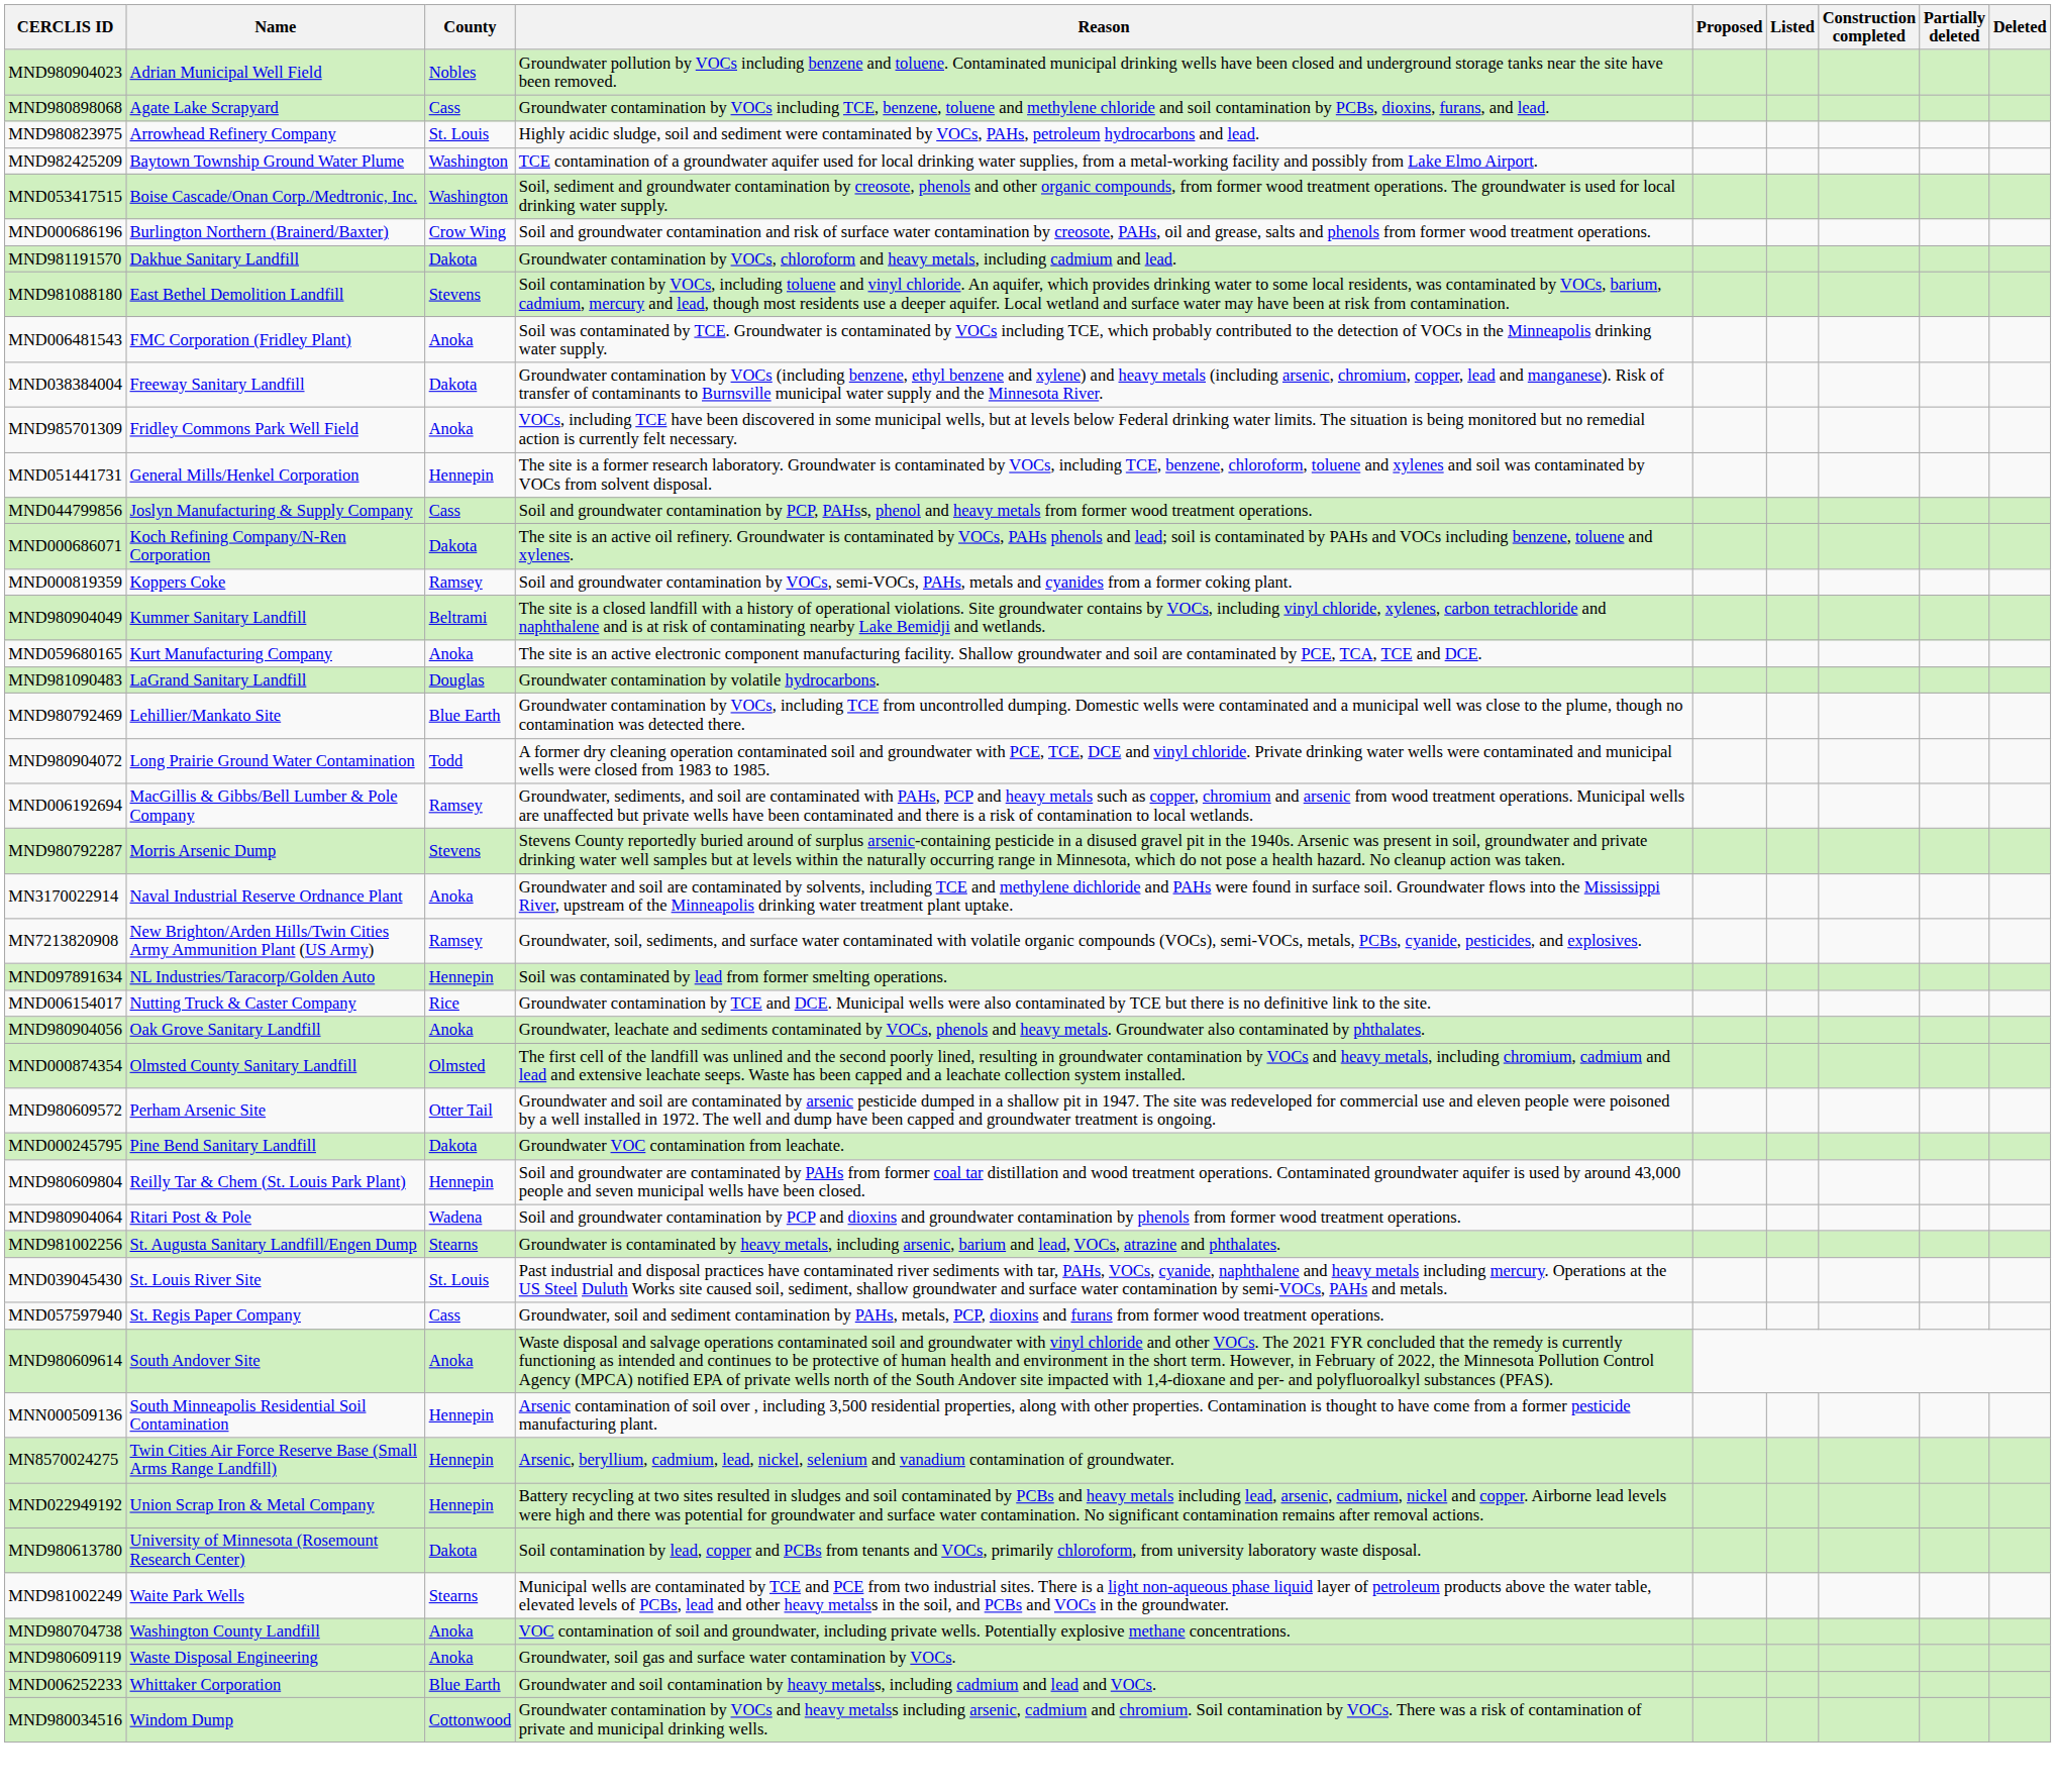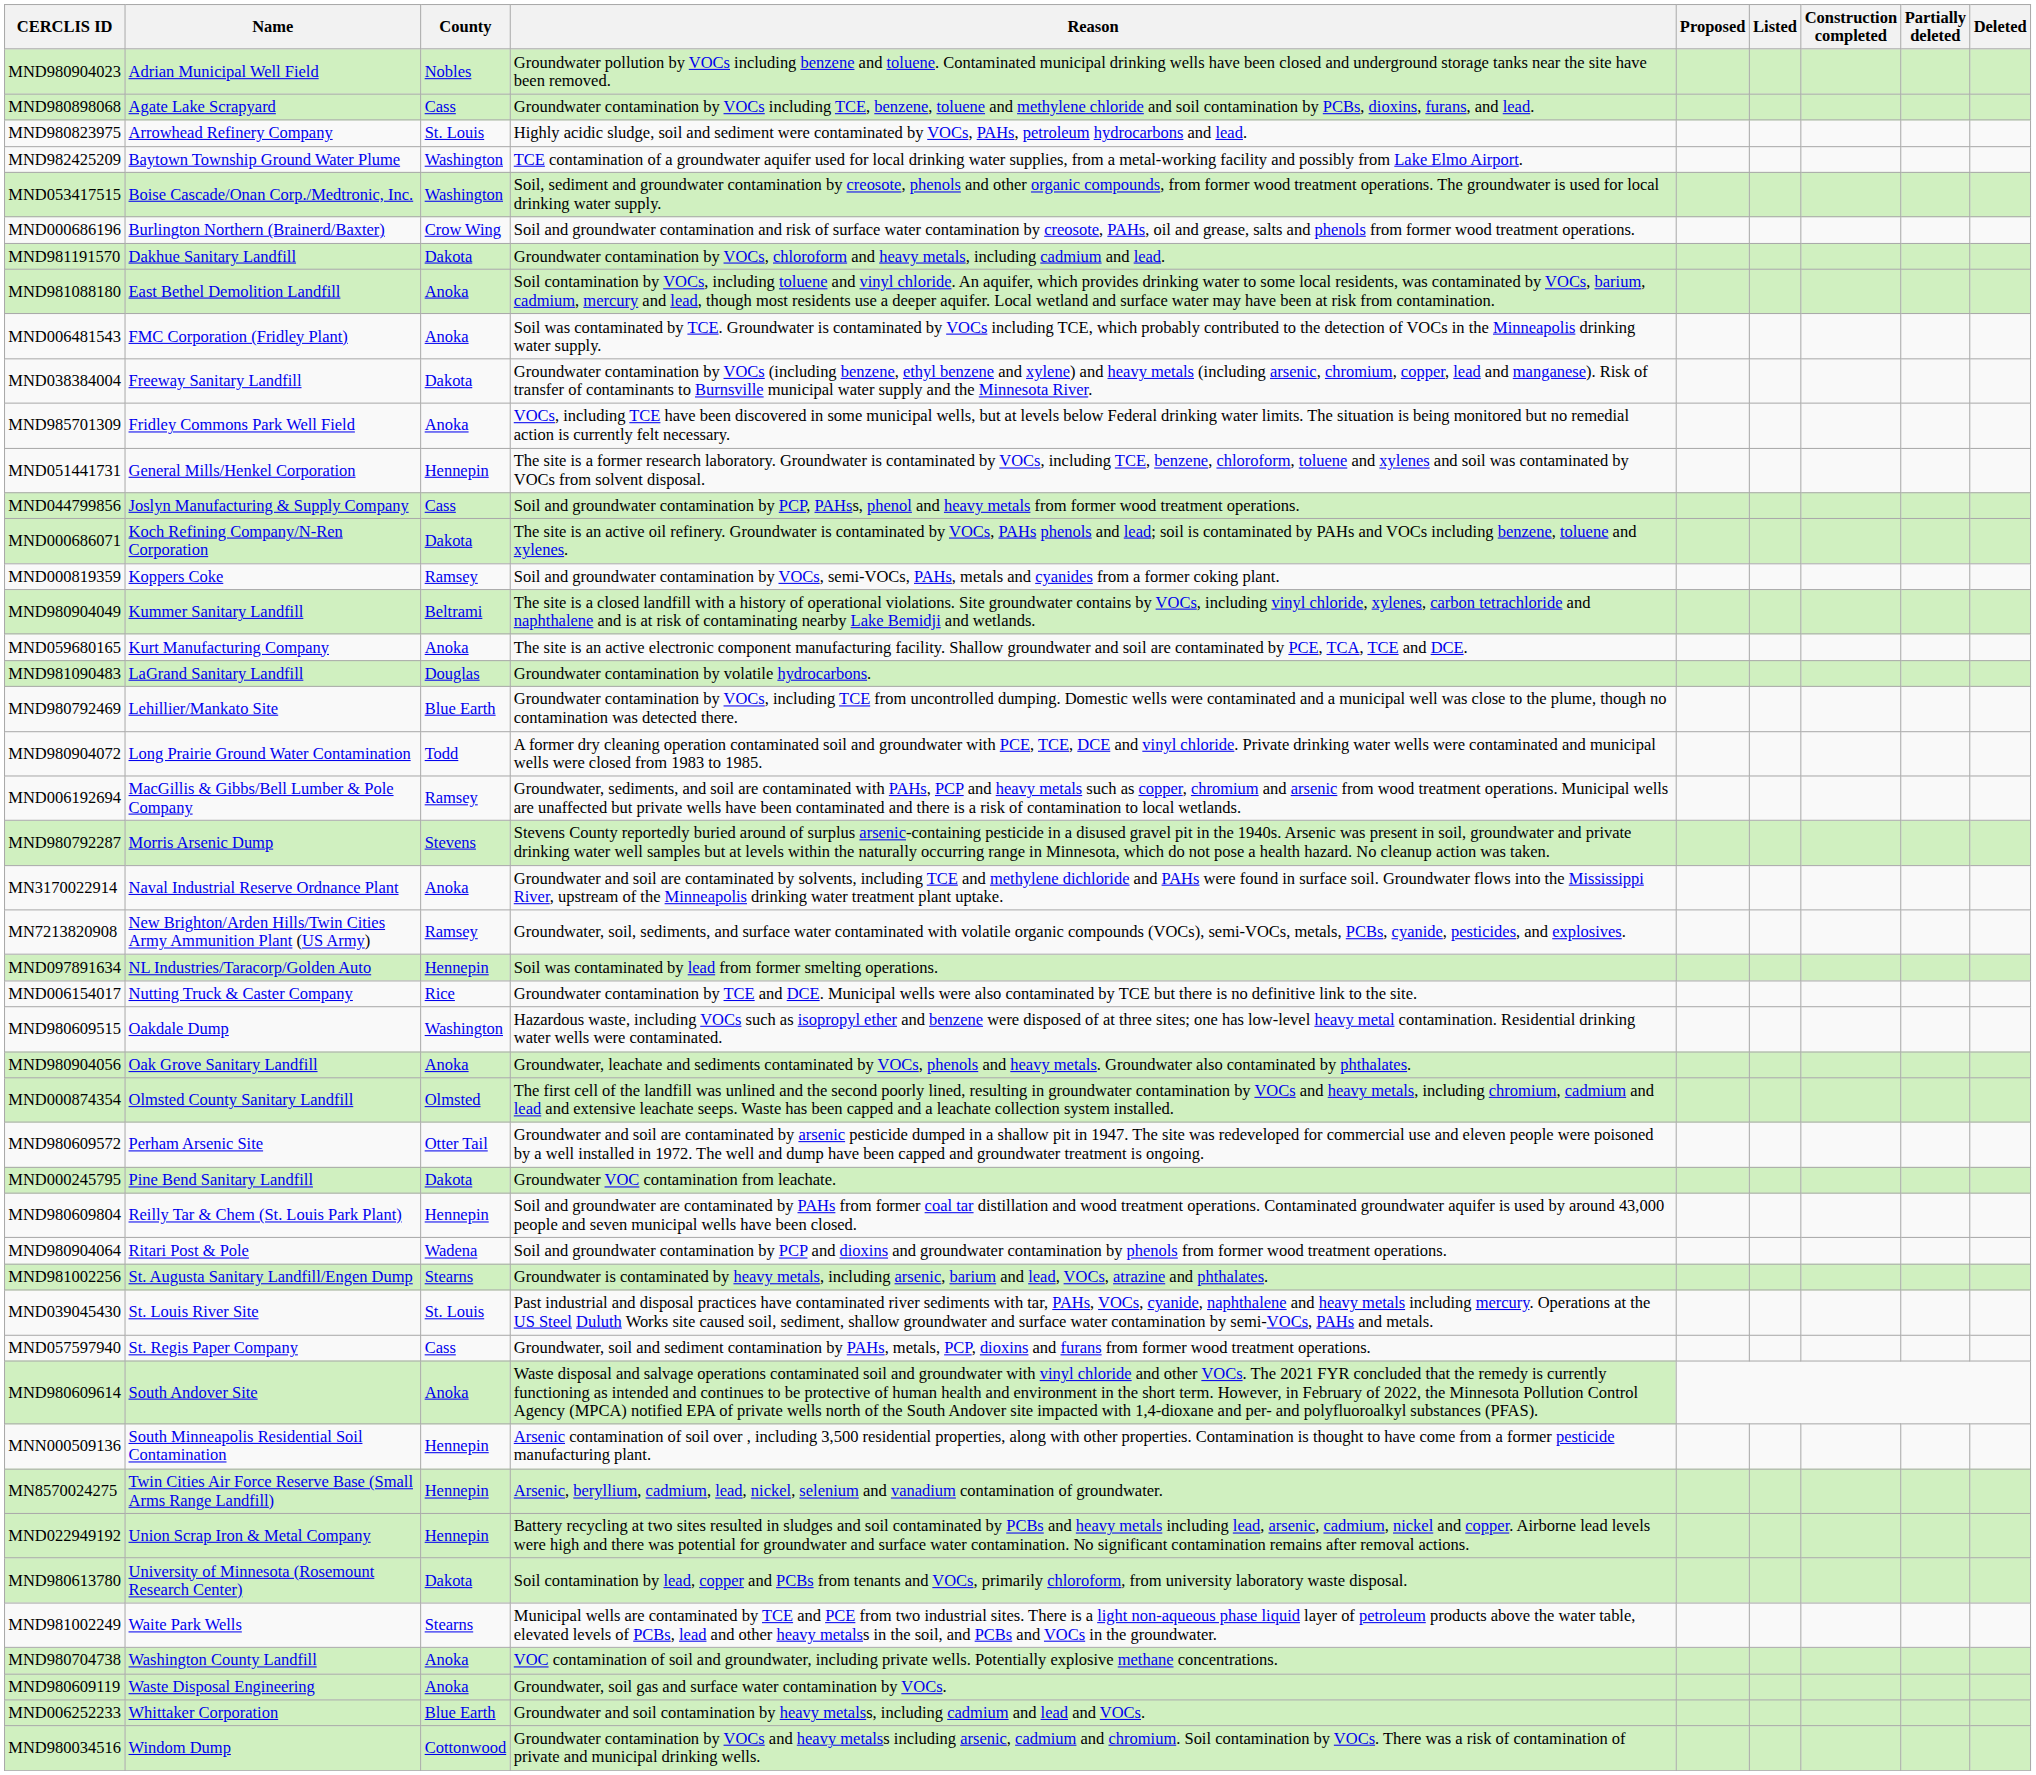MND981088180 | County: Stevens -> Anoka
+ row: MND980609515 | Oakdale Dump | Washington | Hazardous waste, including VOCs such as isopropyl ether and benzene were disposed of at three sites; one has low-level heavy metal contamination. Residential drinking water wells were contaminated.
